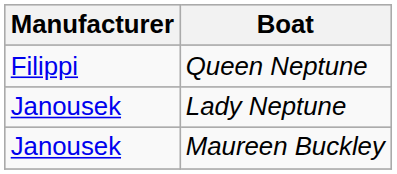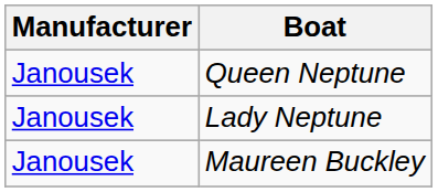Queen Neptune | Manufacturer: Filippi -> Janousek
